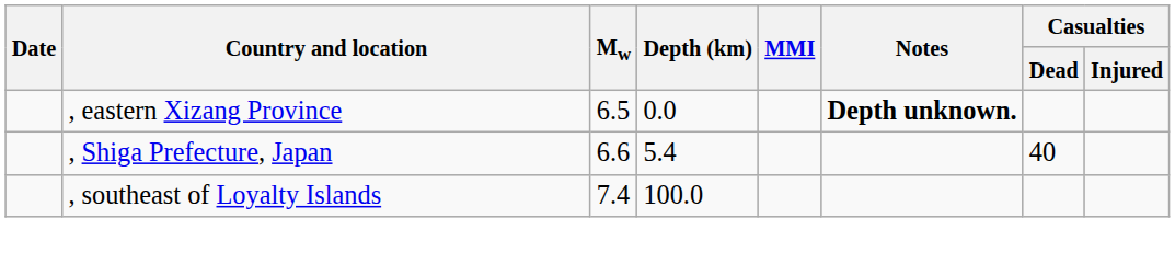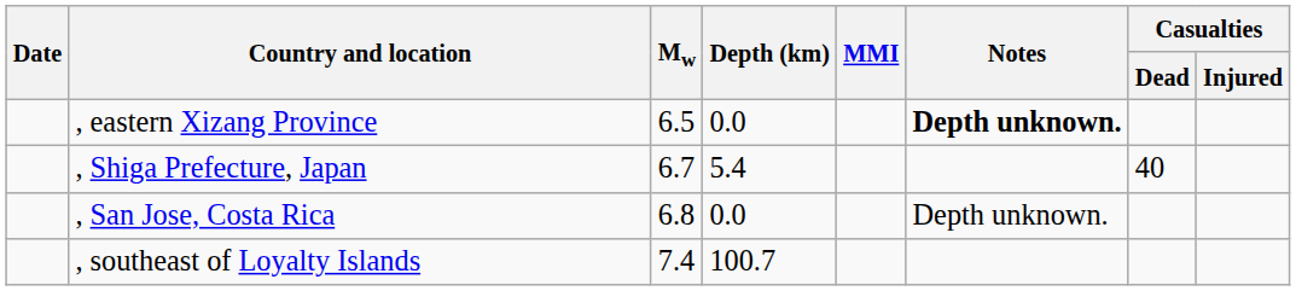, Shiga Prefecture, Japan | Mw: 6.6 -> 6.7
+ row: , San Jose, Costa Rica | 6.8 | 0.0 | Depth unknown.
, southeast of Loyalty Islands | Depth (km): 100.0 -> 100.7
